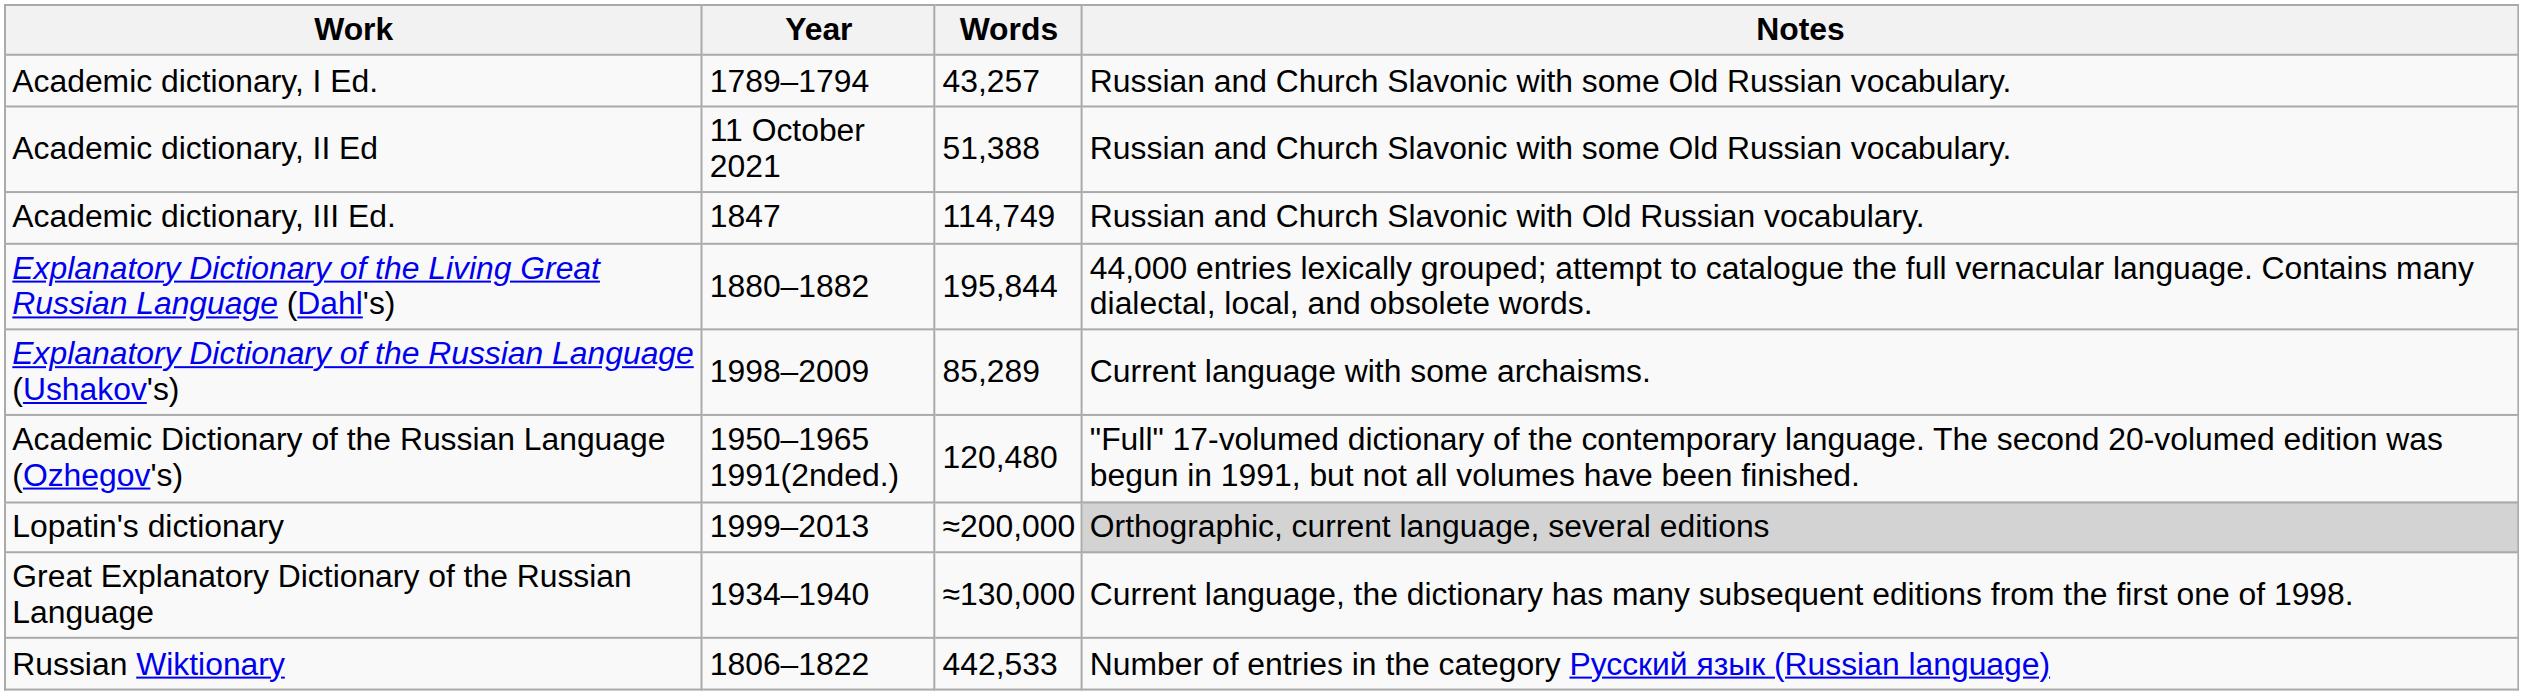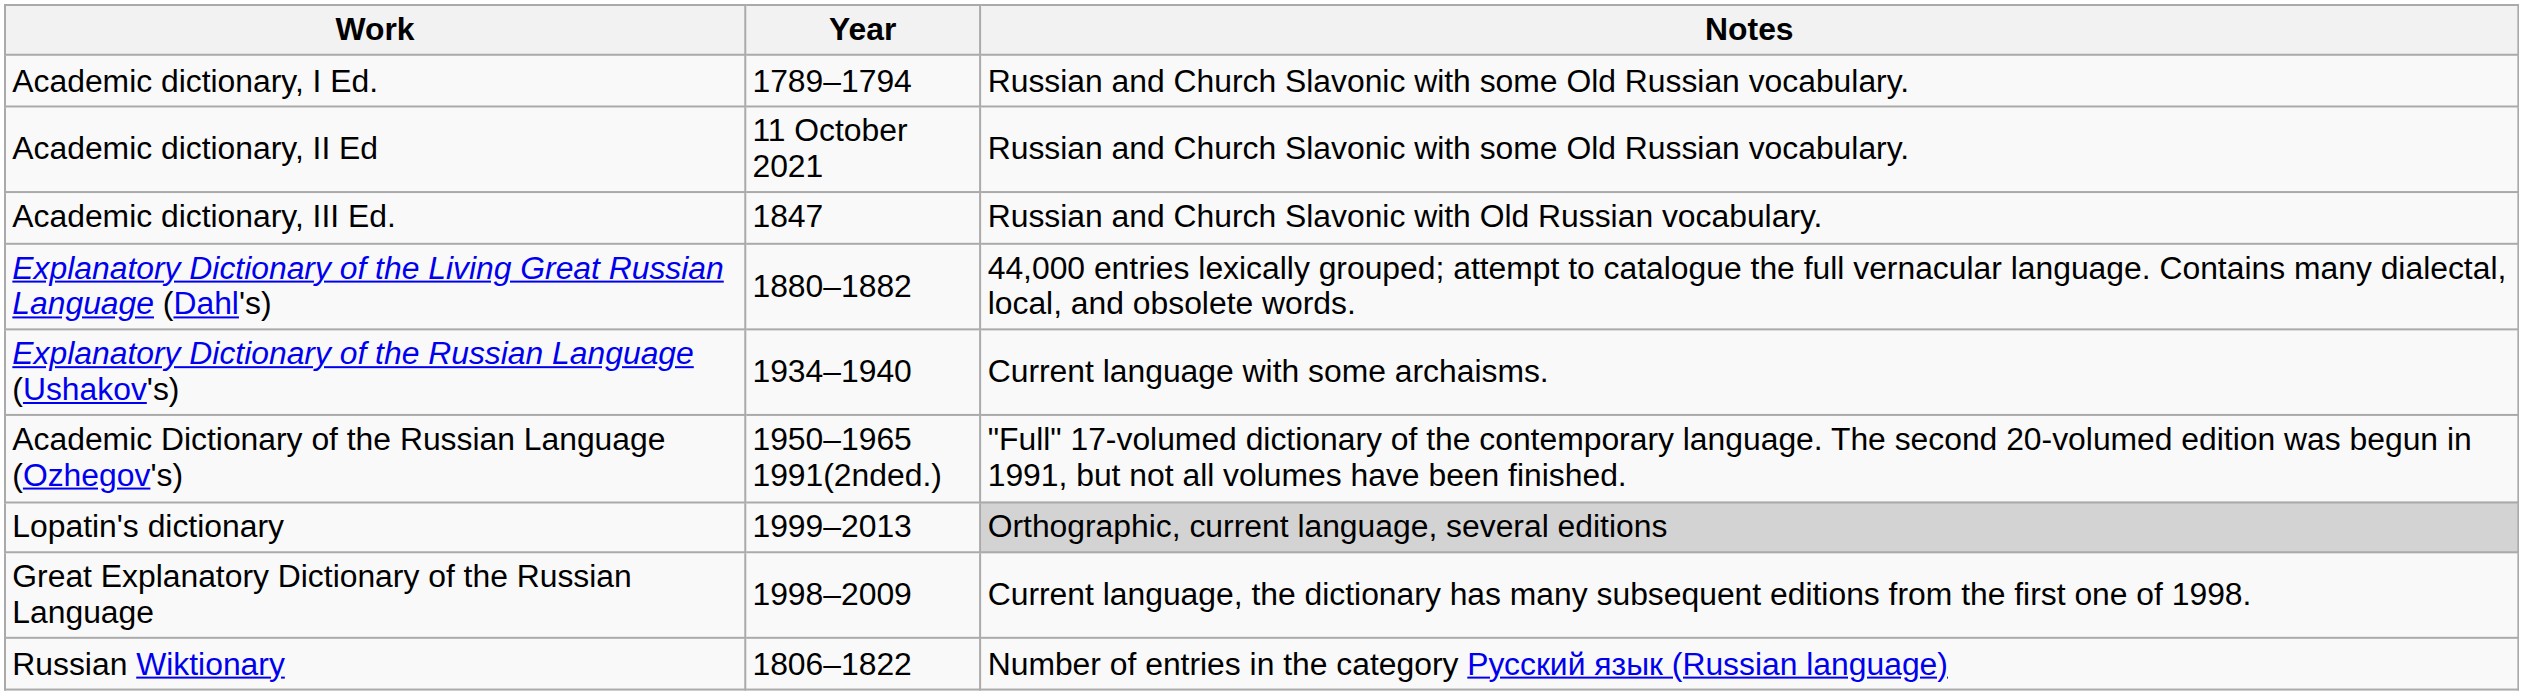- column: Words | 43,257 | 51,388 | 114,749 | 195,844 | 85,289 | 120,480 | ≈200,000 | ≈130,000 | 442,533
Explanatory Dictionary of the Russian Language (Ushakov's) | Year: 1998–2009 -> 1934–1940
Great Explanatory Dictionary of the Russian Language | Year: 1934–1940 -> 1998–2009
